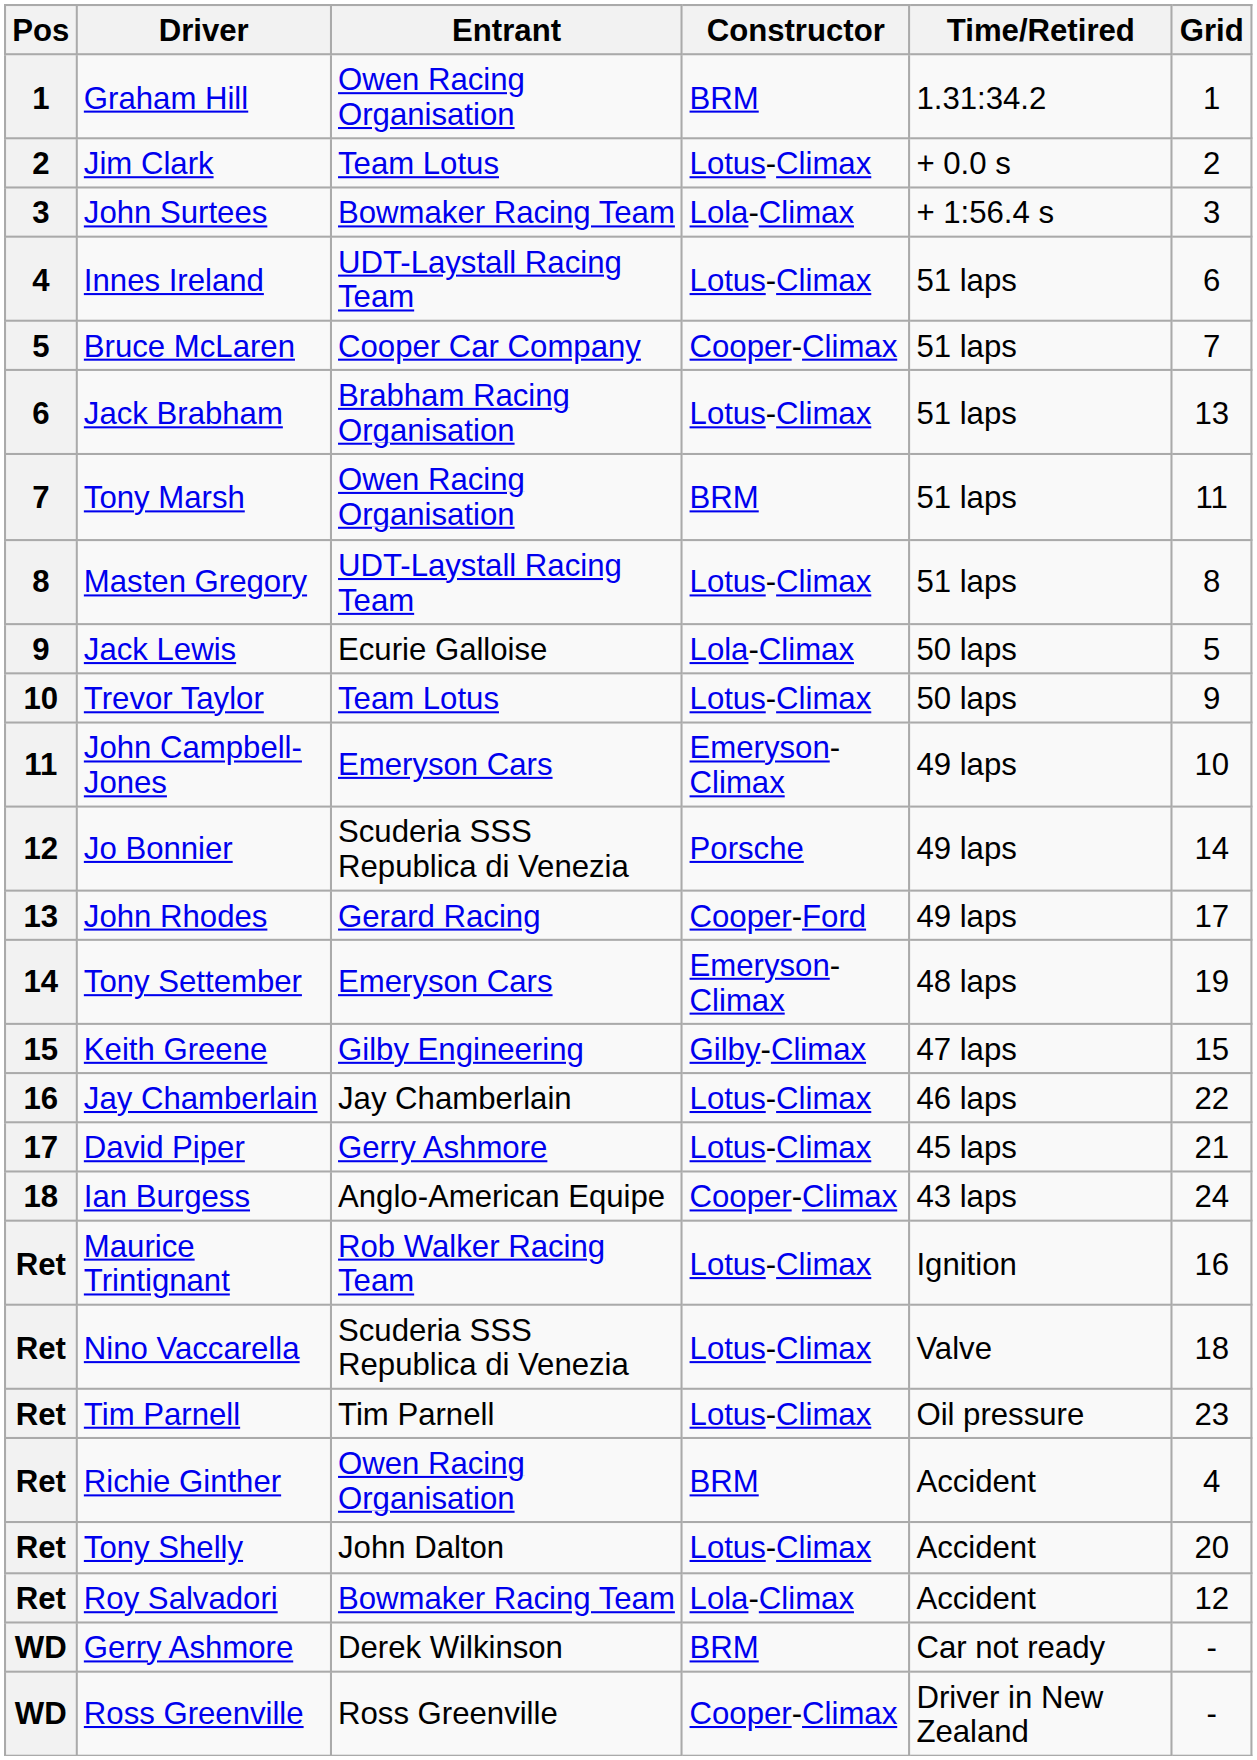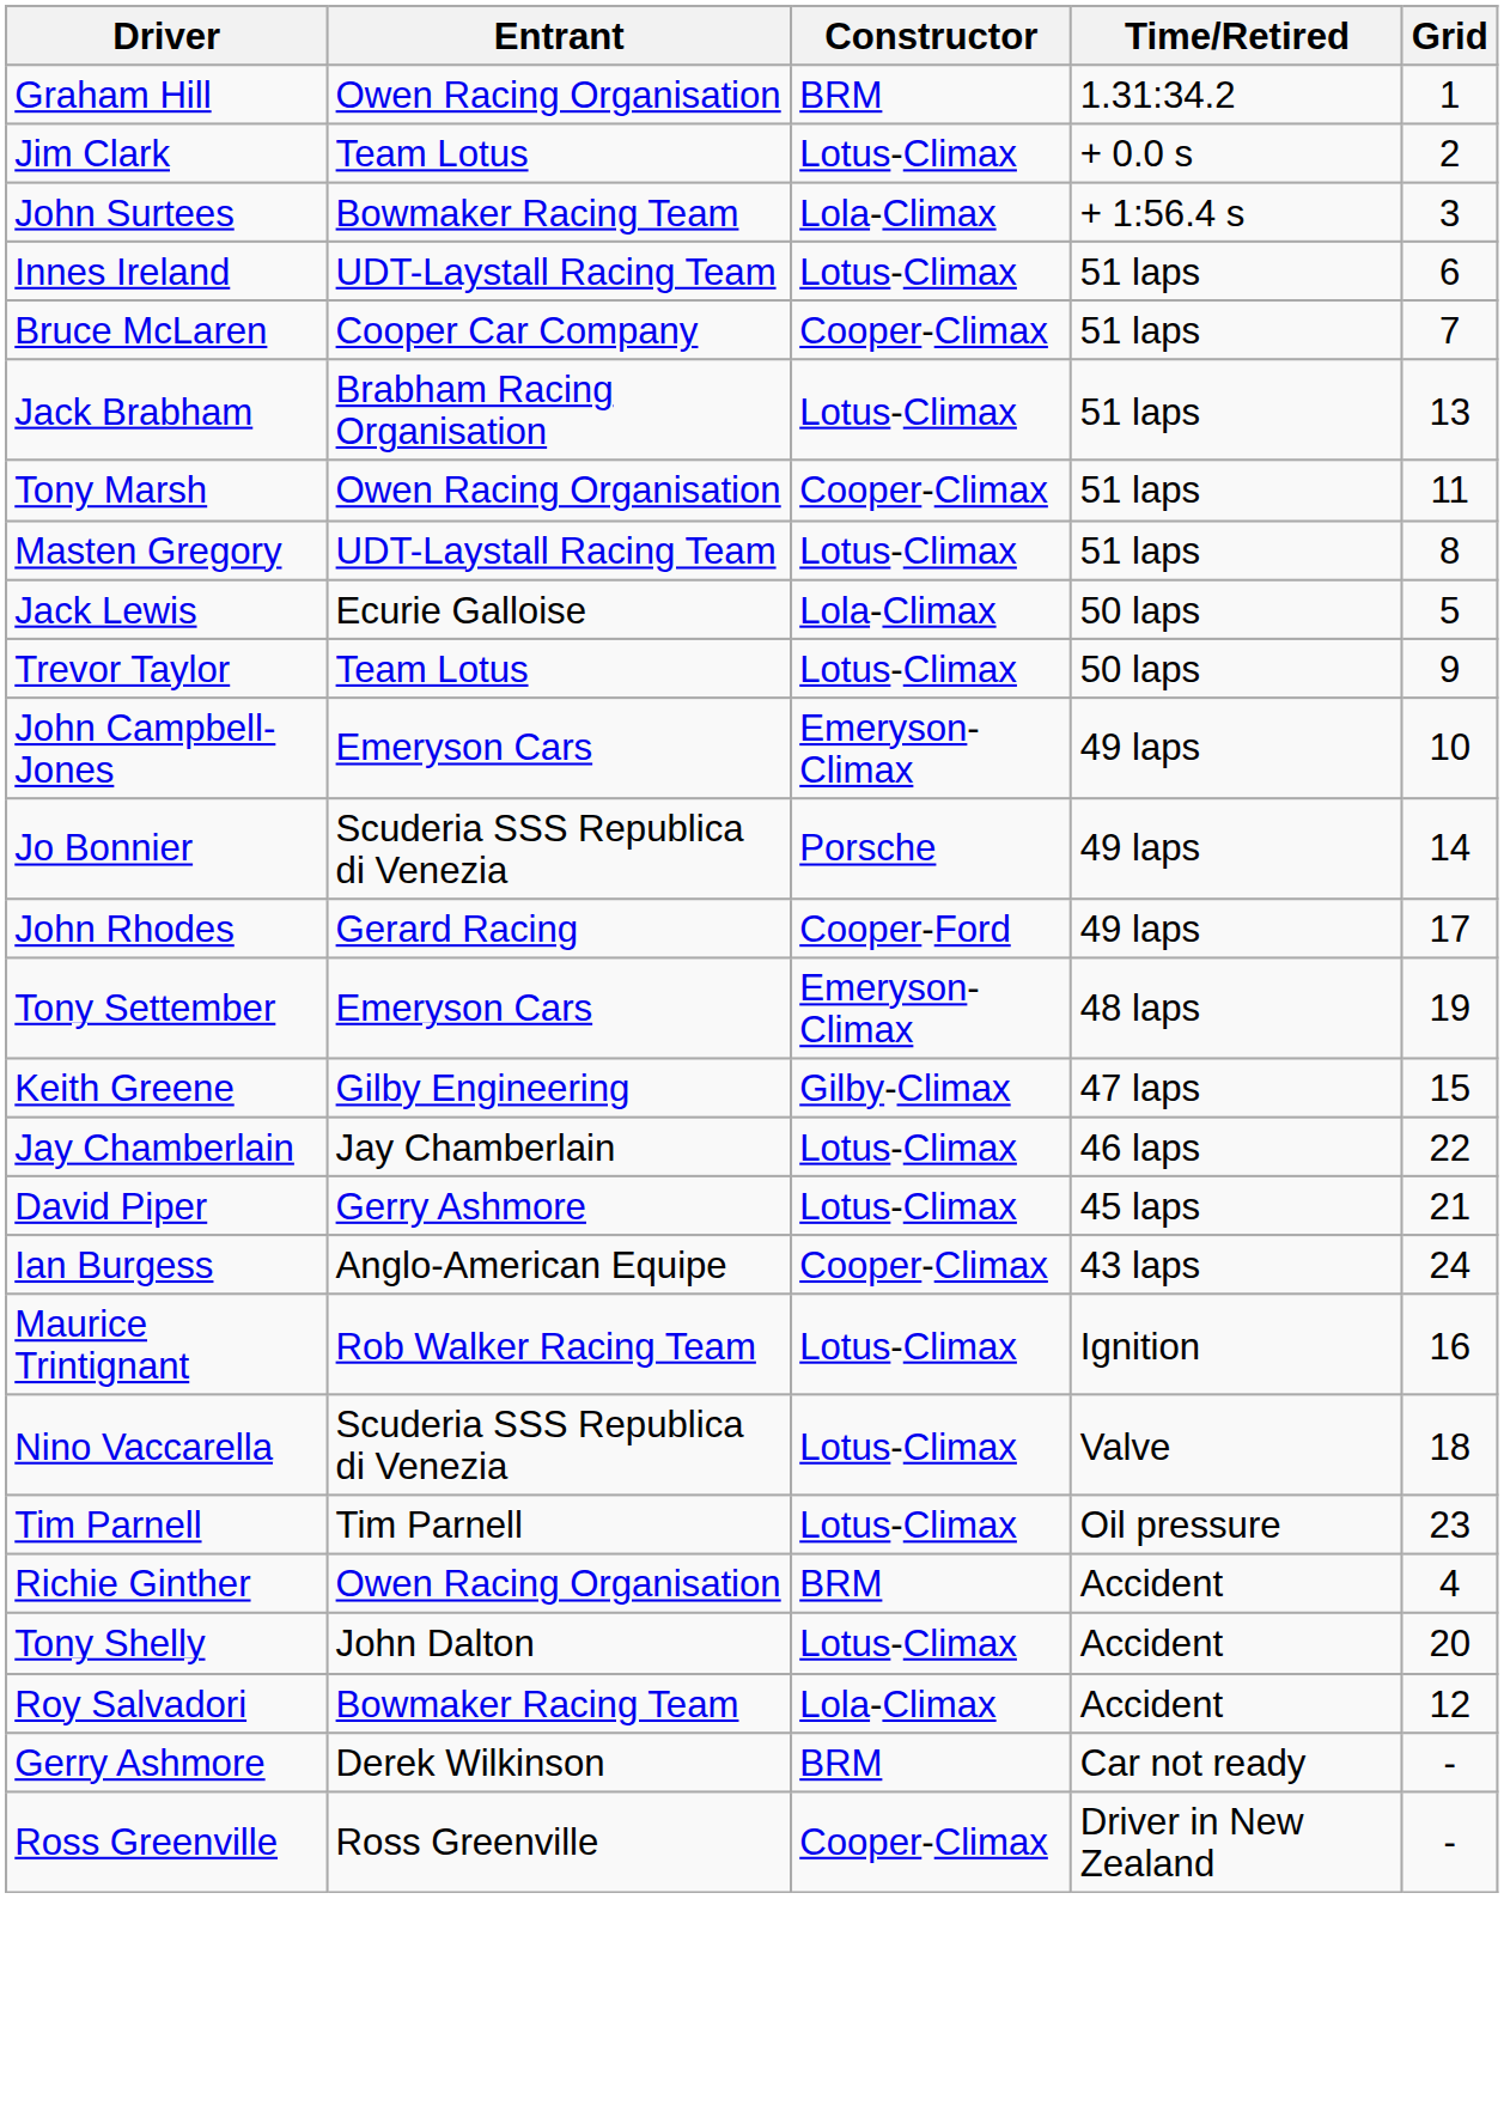- column: Pos | 1 | 2 | 3 | 4 | 5 | 6 | 7 | 8 | 9 | 10 | 11 | 12 | 13 | 14 | 15 | 16 | 17 | 18 | Ret | Ret | Ret | Ret | Ret | Ret | WD | WD
Tony Marsh | Constructor: BRM -> Cooper-Climax
